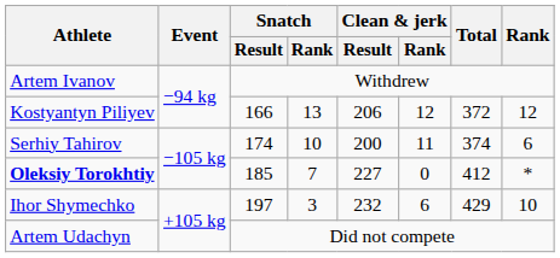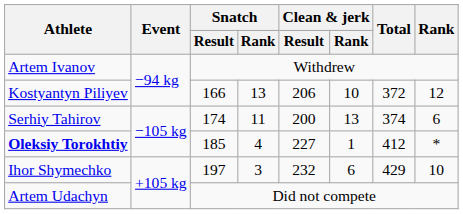Kostyantyn Piliyev | Clean & jerk / Rank: 12 -> 10
Serhiy Tahirov | Snatch / Rank: 10 -> 11
Serhiy Tahirov | Clean & jerk / Rank: 11 -> 13
Oleksiy Torokhtiy | Snatch / Rank: 7 -> 4
Oleksiy Torokhtiy | Clean & jerk / Rank: 0 -> 1
